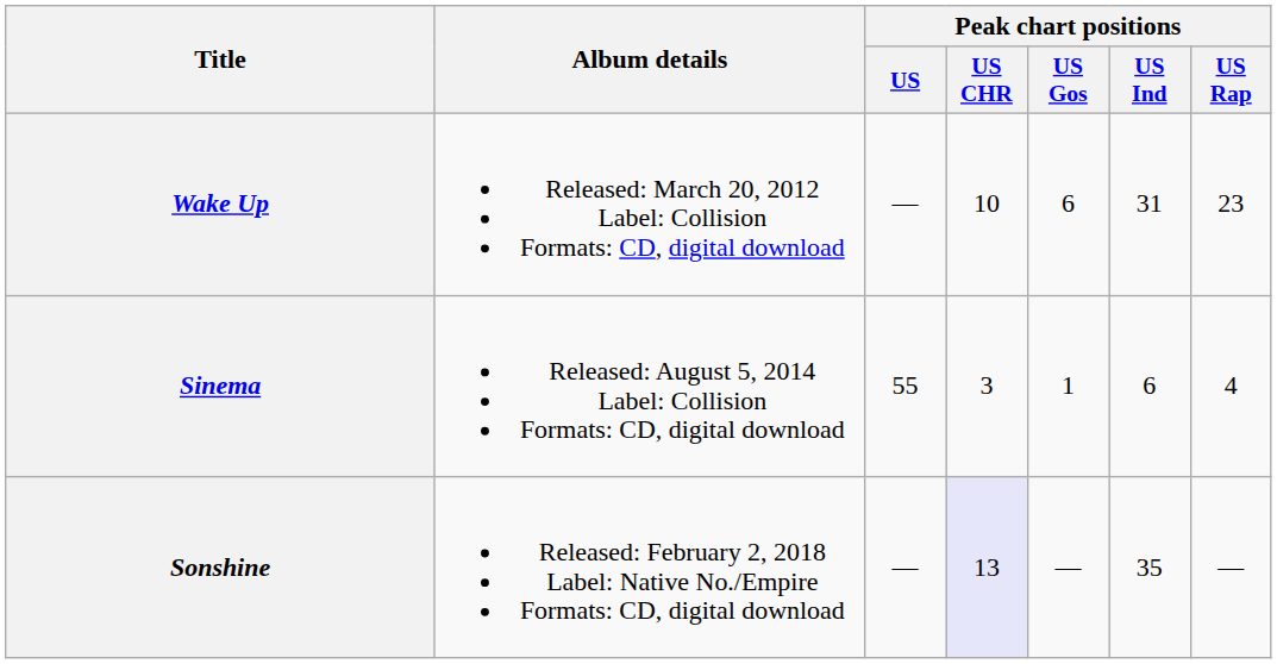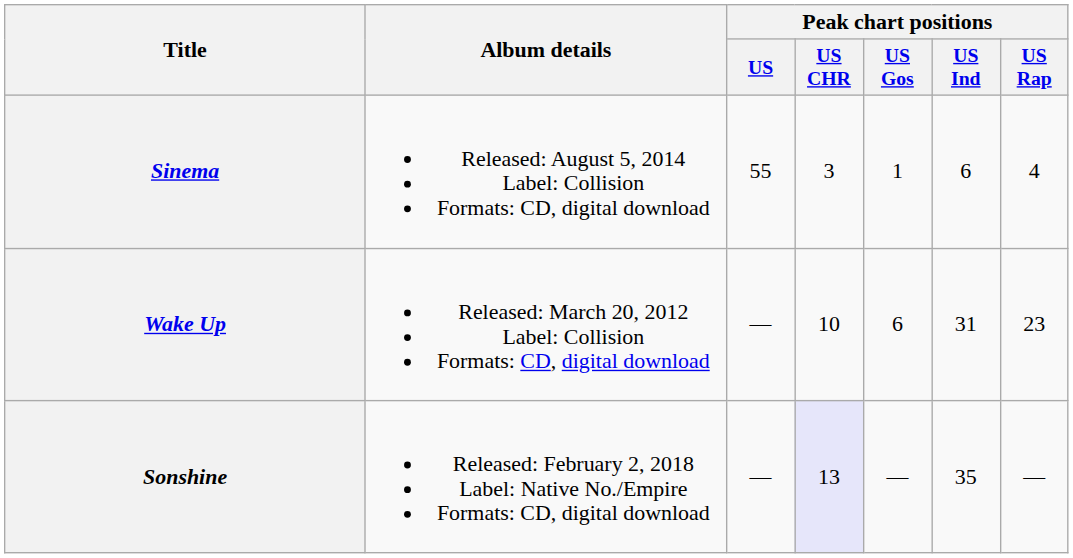rows swapped: Wake Up <-> Sinema
